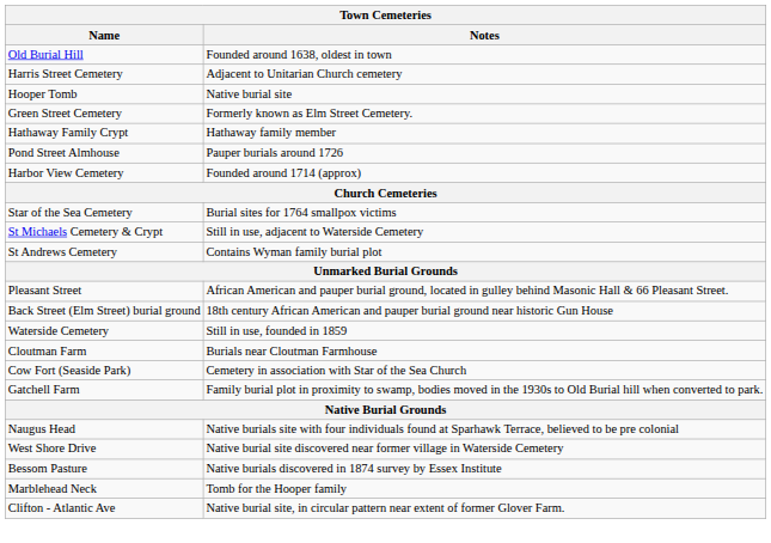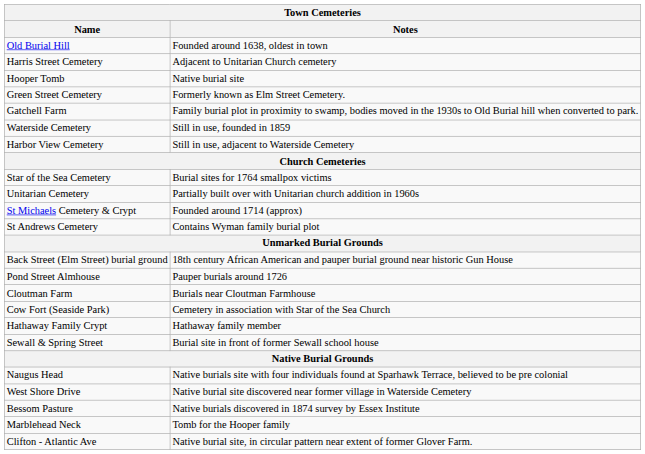rows swapped: Hathaway Family Crypt <-> Gatchell Farm
rows swapped: Waterside Cemetery <-> Pond Street Almhouse
Harbor View Cemetery | Notes: Founded around 1714 (approx) -> Still in use, adjacent to Waterside Cemetery
+ row: Unitarian Cemetery | Partially built over with Unitarian church addition in 1960s
St Michaels Cemetery & Crypt | Notes: Still in use, adjacent to Waterside Cemetery -> Founded around 1714 (approx)
- row: Pleasant Street | African American and pauper burial ground, located in gulley behind Masonic Hall & 66 Pleasant Street.
+ row: Sewall & Spring Street | Burial site in front of former Sewall school house
